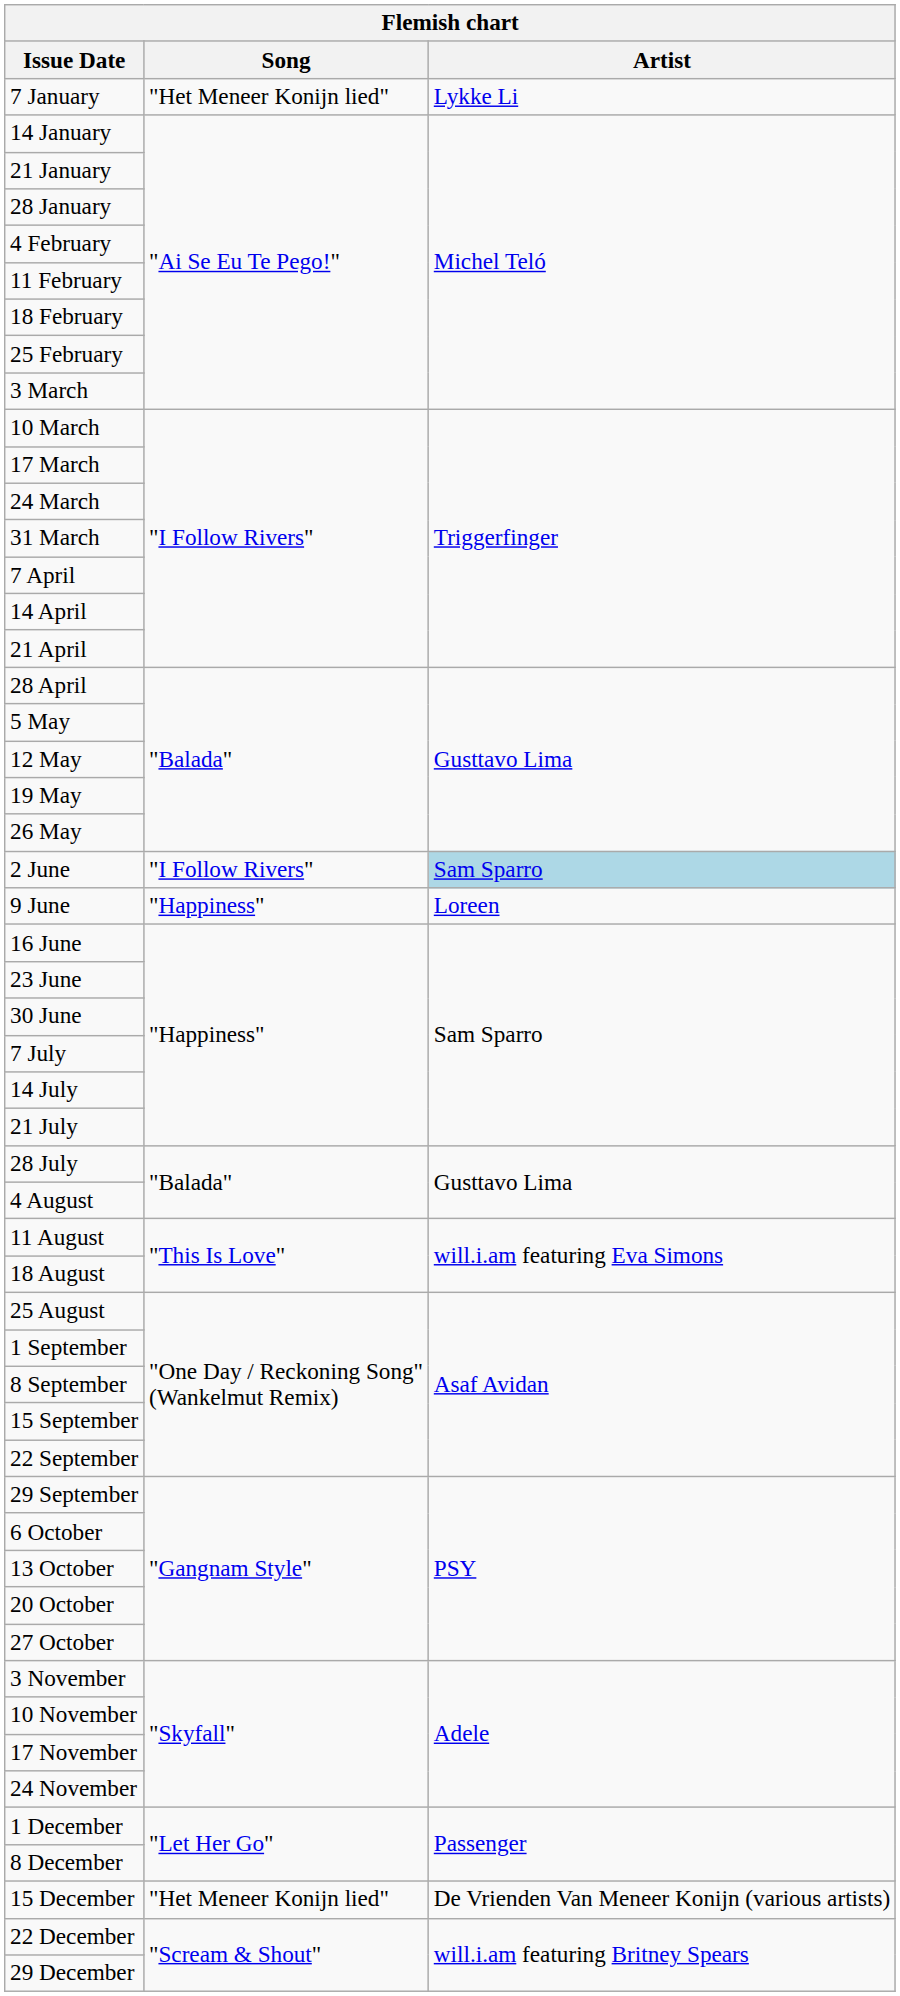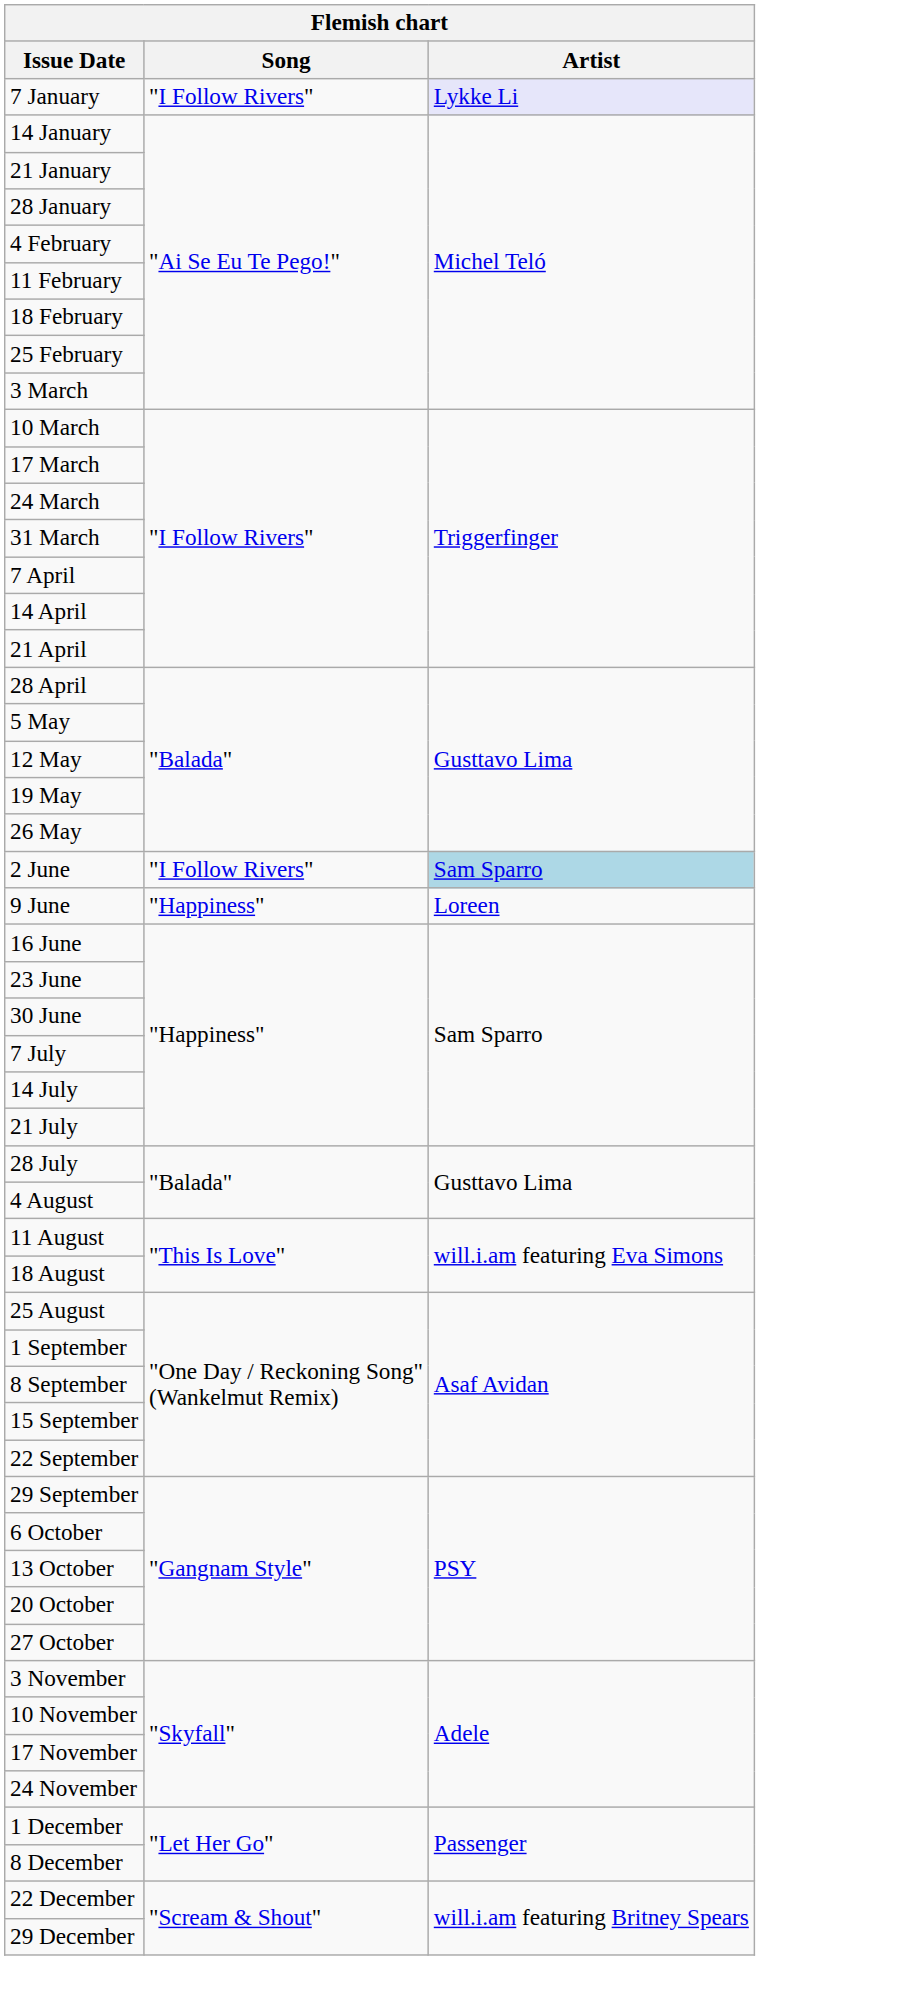7 January | Song: "Het Meneer Konijn lied" -> "I Follow Rivers"
7 January | Artist: no background -> lavender background
- row: 15 December | "Het Meneer Konijn lied" | De Vrienden Van Meneer Konijn (various artists)
